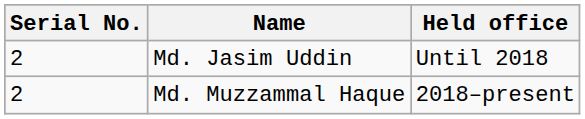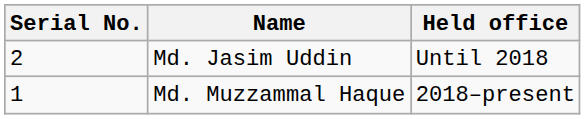Md. Muzzammal Haque | Serial No.: 2 -> 1
